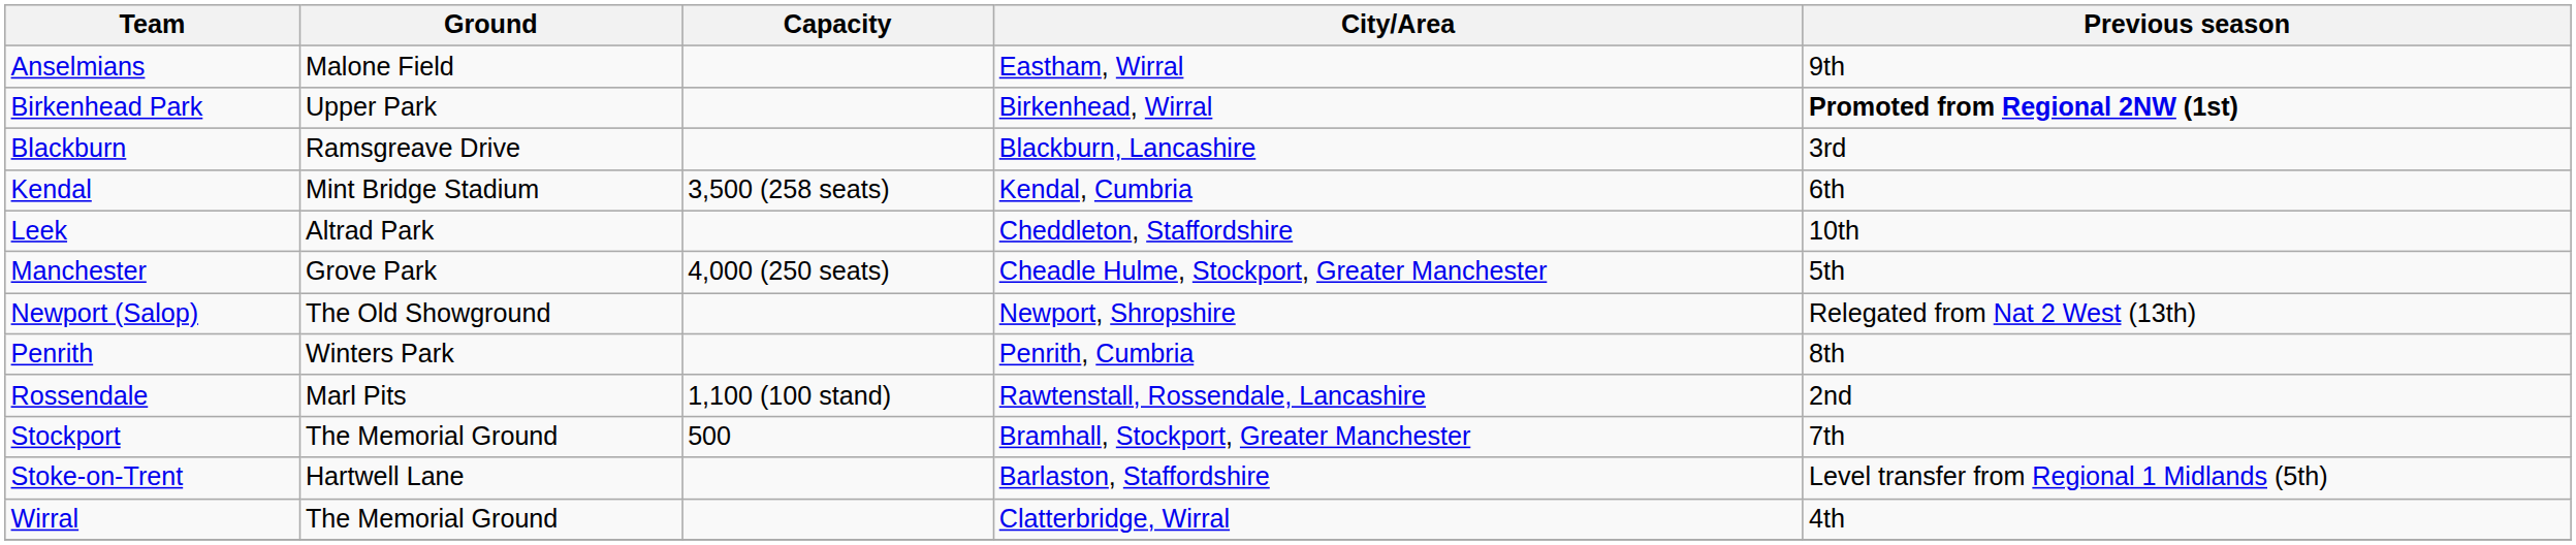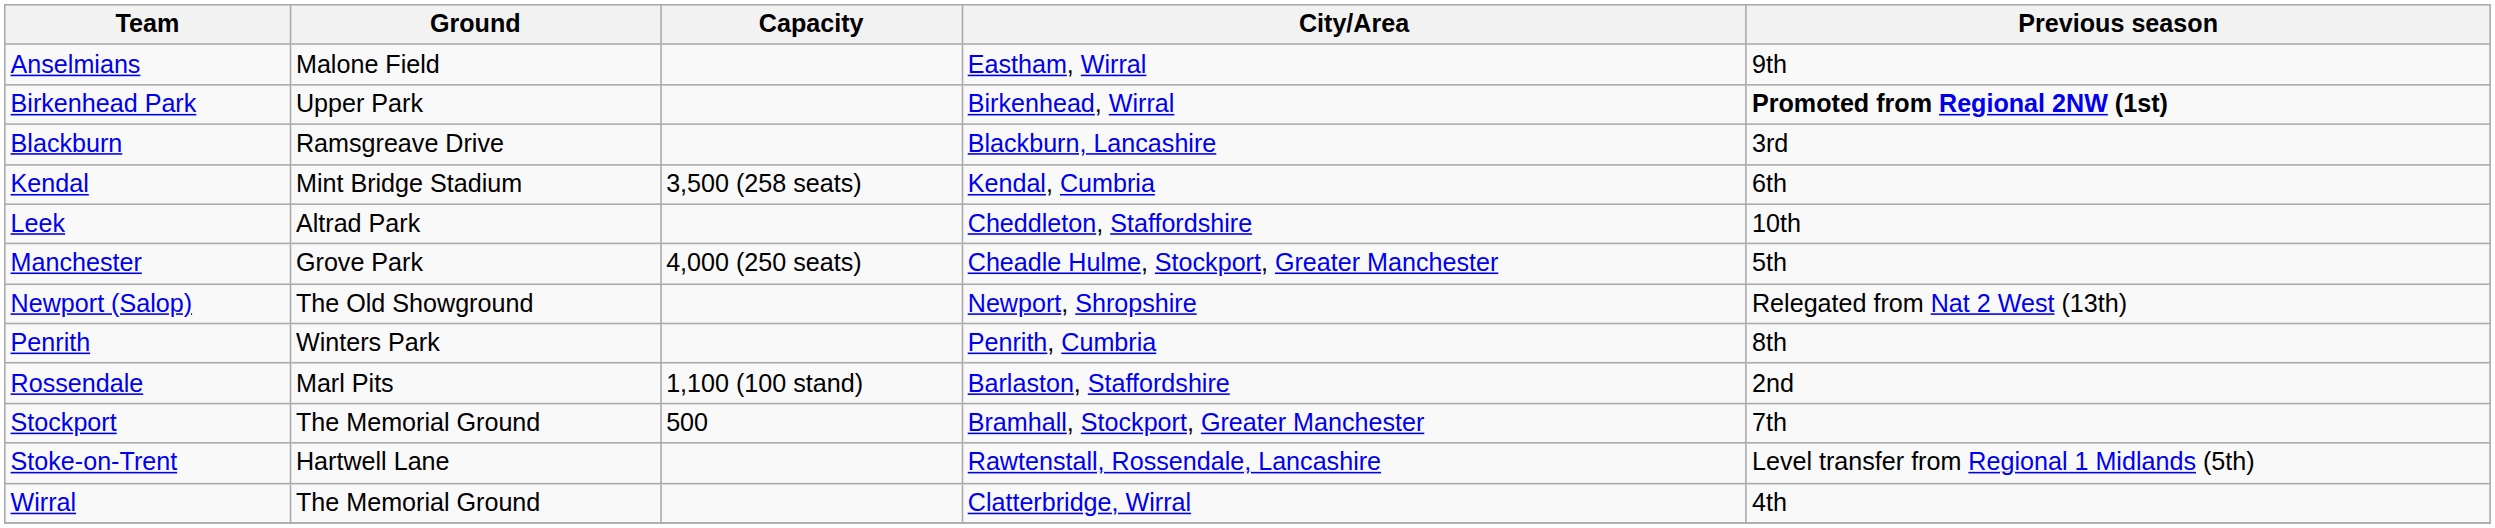Rossendale | City/Area: Rawtenstall, Rossendale, Lancashire -> Barlaston, Staffordshire
Stoke-on-Trent | City/Area: Barlaston, Staffordshire -> Rawtenstall, Rossendale, Lancashire
